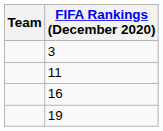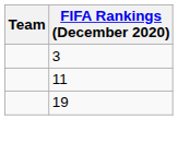- row: 16
